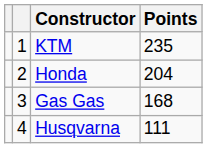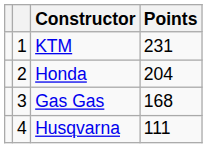KTM | Points: 235 -> 231
